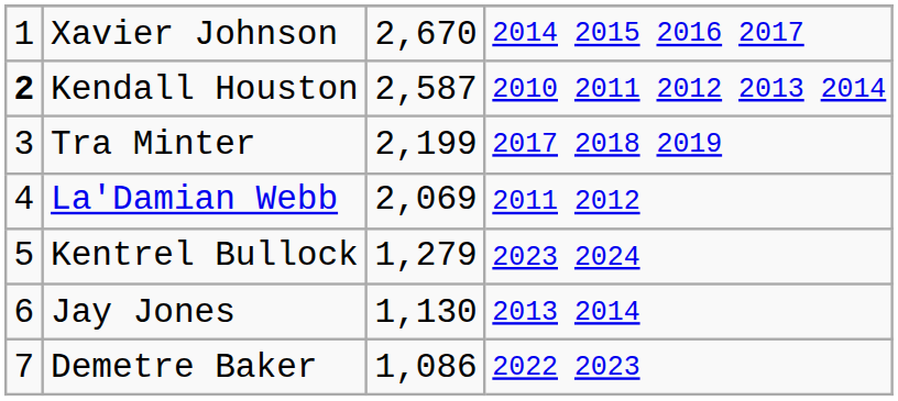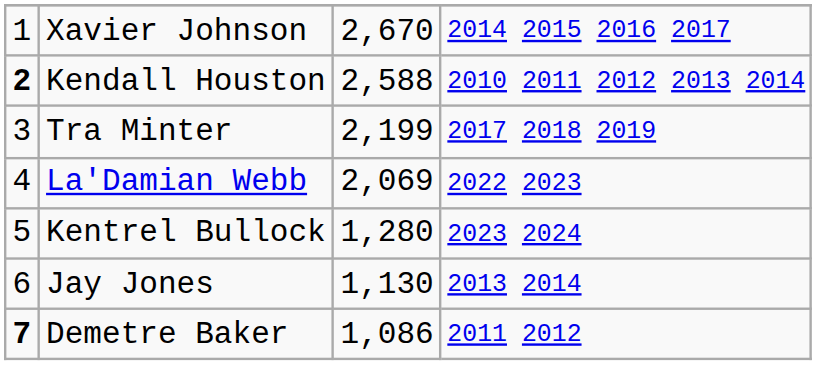Kendall Houston | column 3: 2,587 -> 2,588
La'Damian Webb | column 4: 2011 2012 -> 2022 2023
Kentrel Bullock | column 3: 1,279 -> 1,280
Demetre Baker | column 1: normal -> bold
Demetre Baker | column 4: 2022 2023 -> 2011 2012
